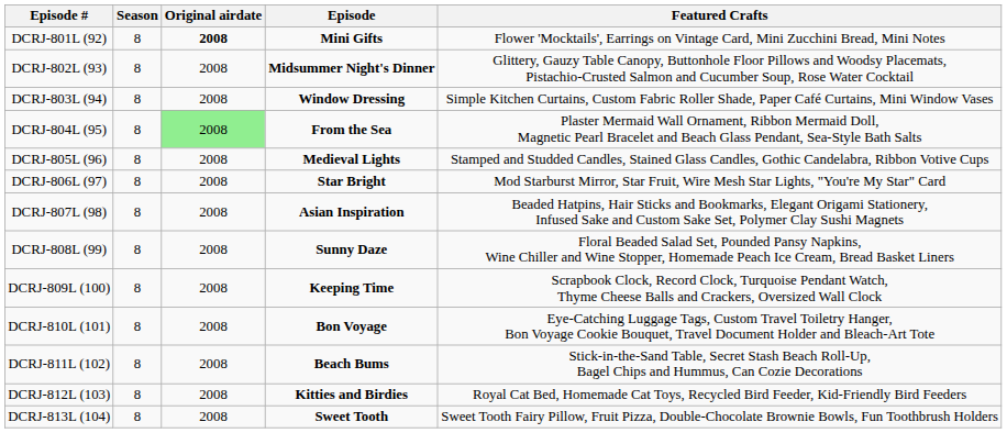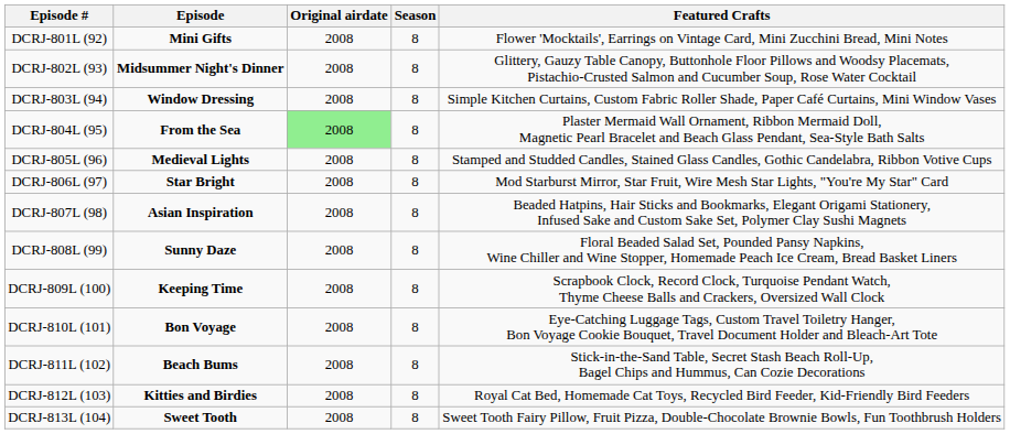columns swapped: Episode <-> Season
DCRJ-801L (92) | Original airdate: bold -> normal
